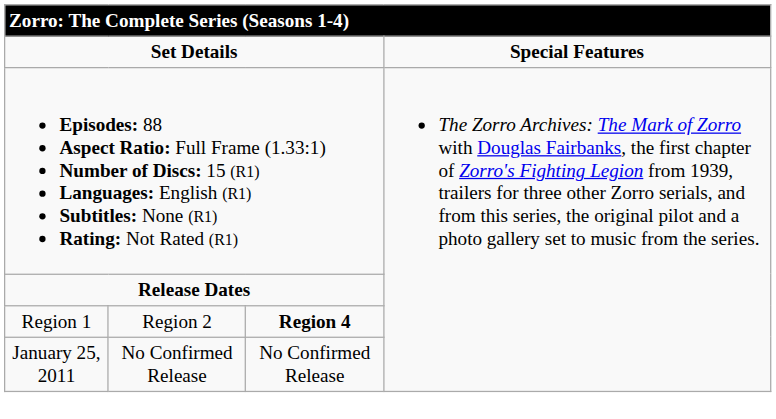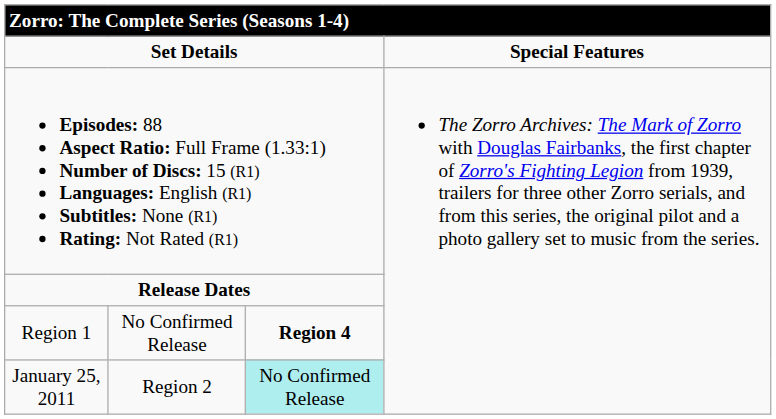Region 1 | column 2: Region 2 -> No Confirmed Release
January 25, 2011 | column 2: No Confirmed Release -> Region 2
January 25, 2011 | column 3: no background -> paleturquoise background
